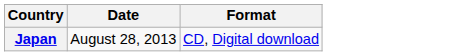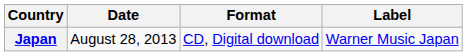+ column: Label | Warner Music Japan
